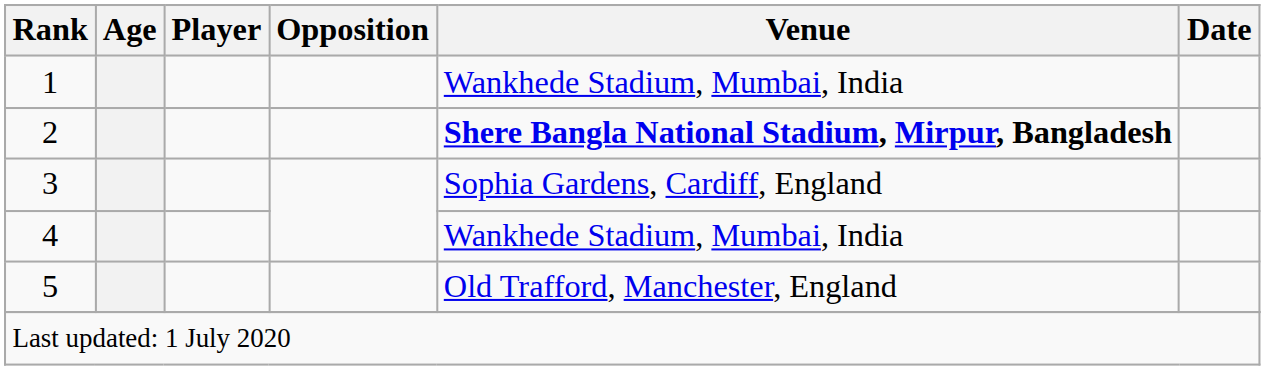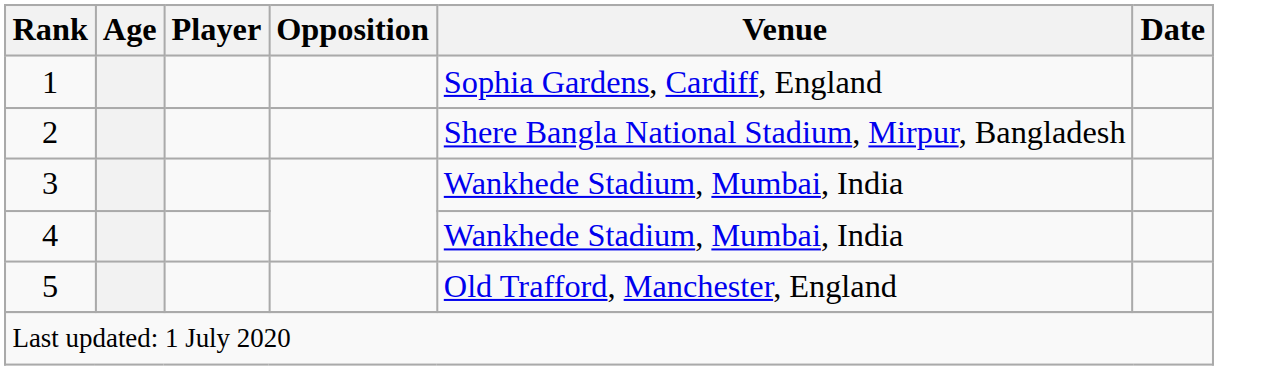1 | Venue: Wankhede Stadium, Mumbai, India -> Sophia Gardens, Cardiff, England
2 | Venue: bold -> normal
3 | Venue: Sophia Gardens, Cardiff, England -> Wankhede Stadium, Mumbai, India
